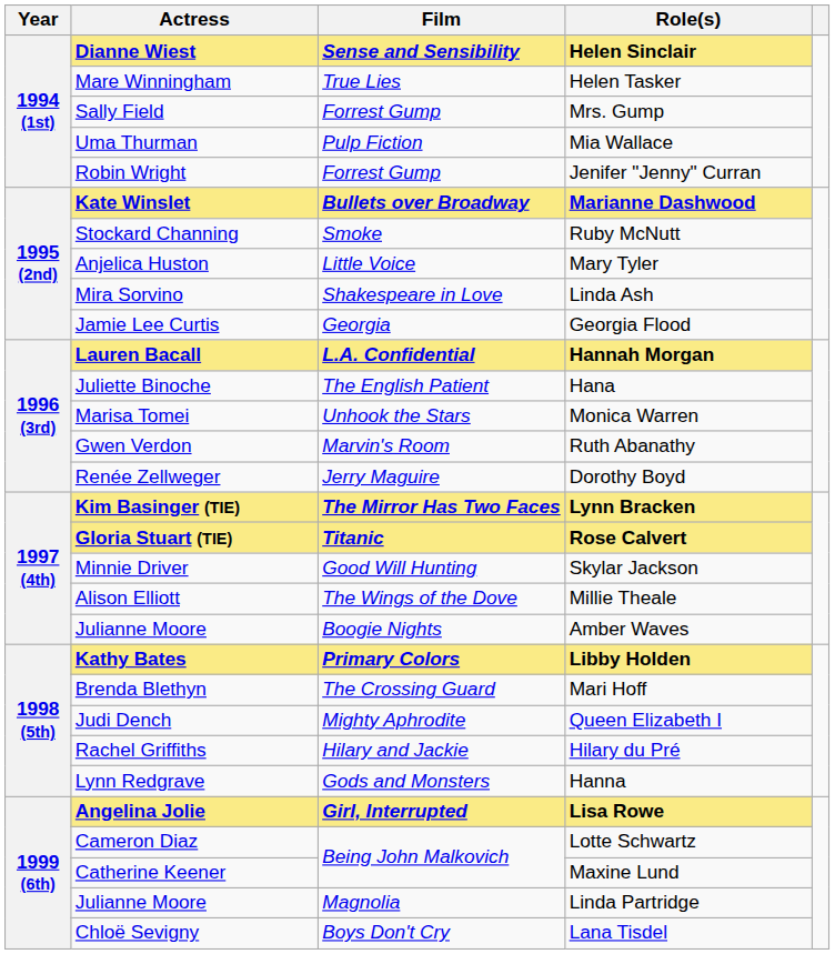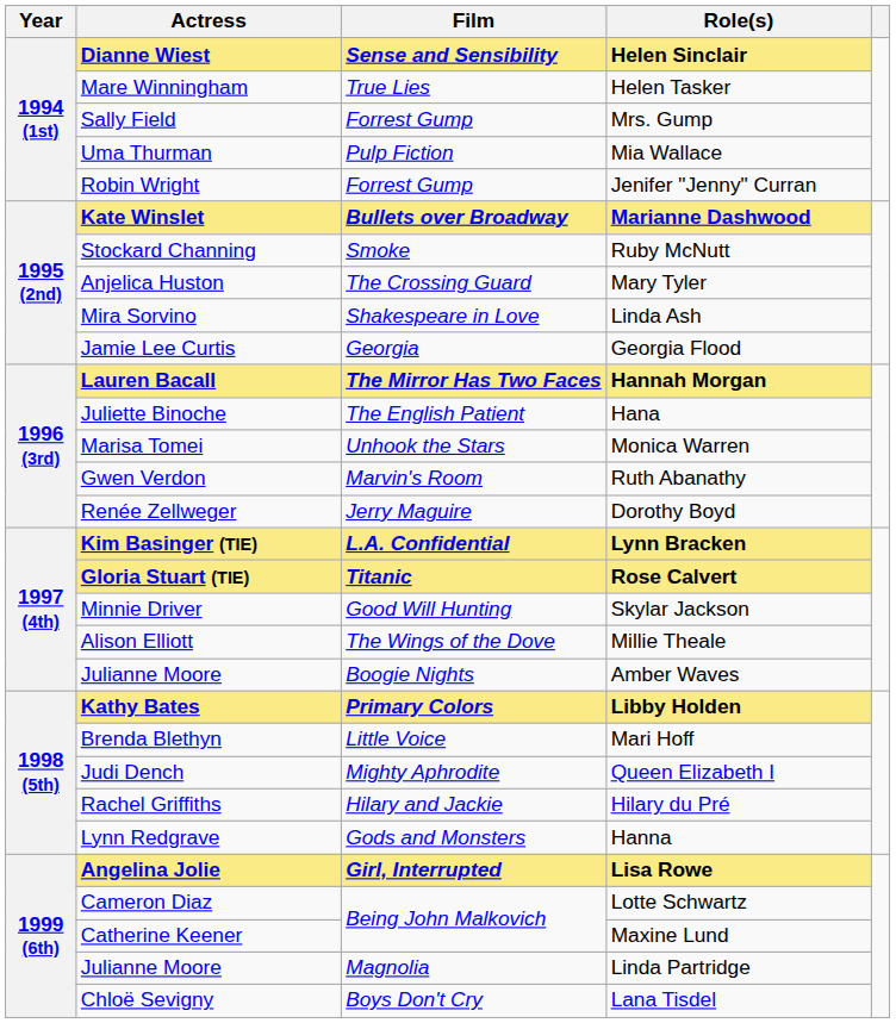Mary Tyler | Film: Little Voice -> The Crossing Guard
Hannah Morgan | Film: L.A. Confidential -> The Mirror Has Two Faces
Lynn Bracken | Film: The Mirror Has Two Faces -> L.A. Confidential
Mari Hoff | Film: The Crossing Guard -> Little Voice
